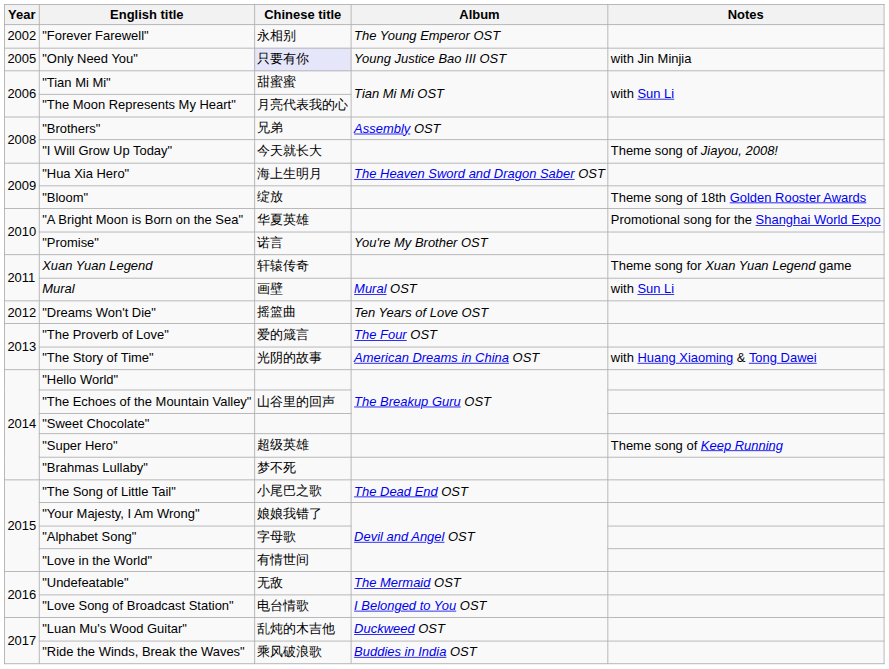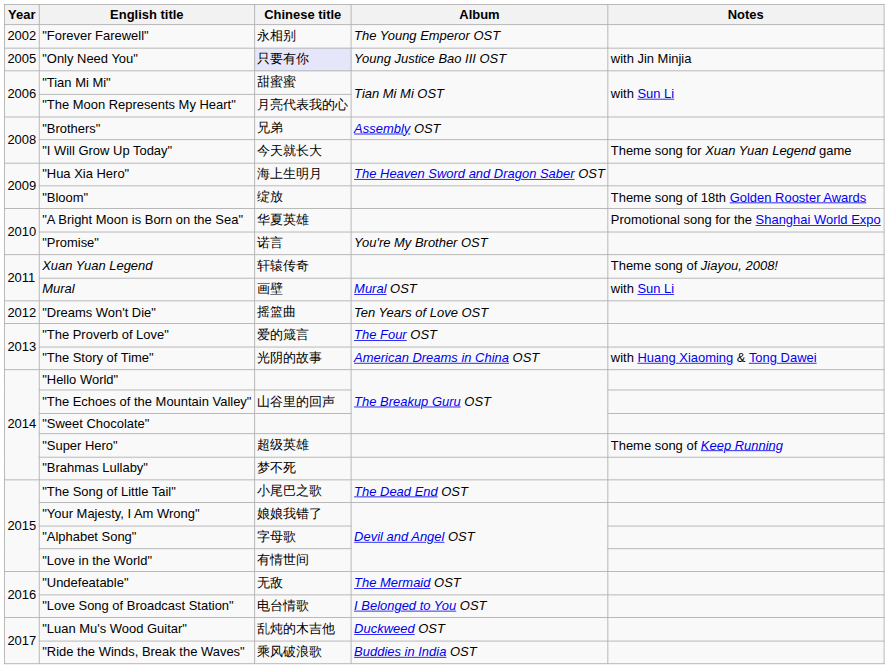"I Will Grow Up Today" | Notes: Theme song of Jiayou, 2008! -> Theme song for Xuan Yuan Legend game
Xuan Yuan Legend | Notes: Theme song for Xuan Yuan Legend game -> Theme song of Jiayou, 2008!
